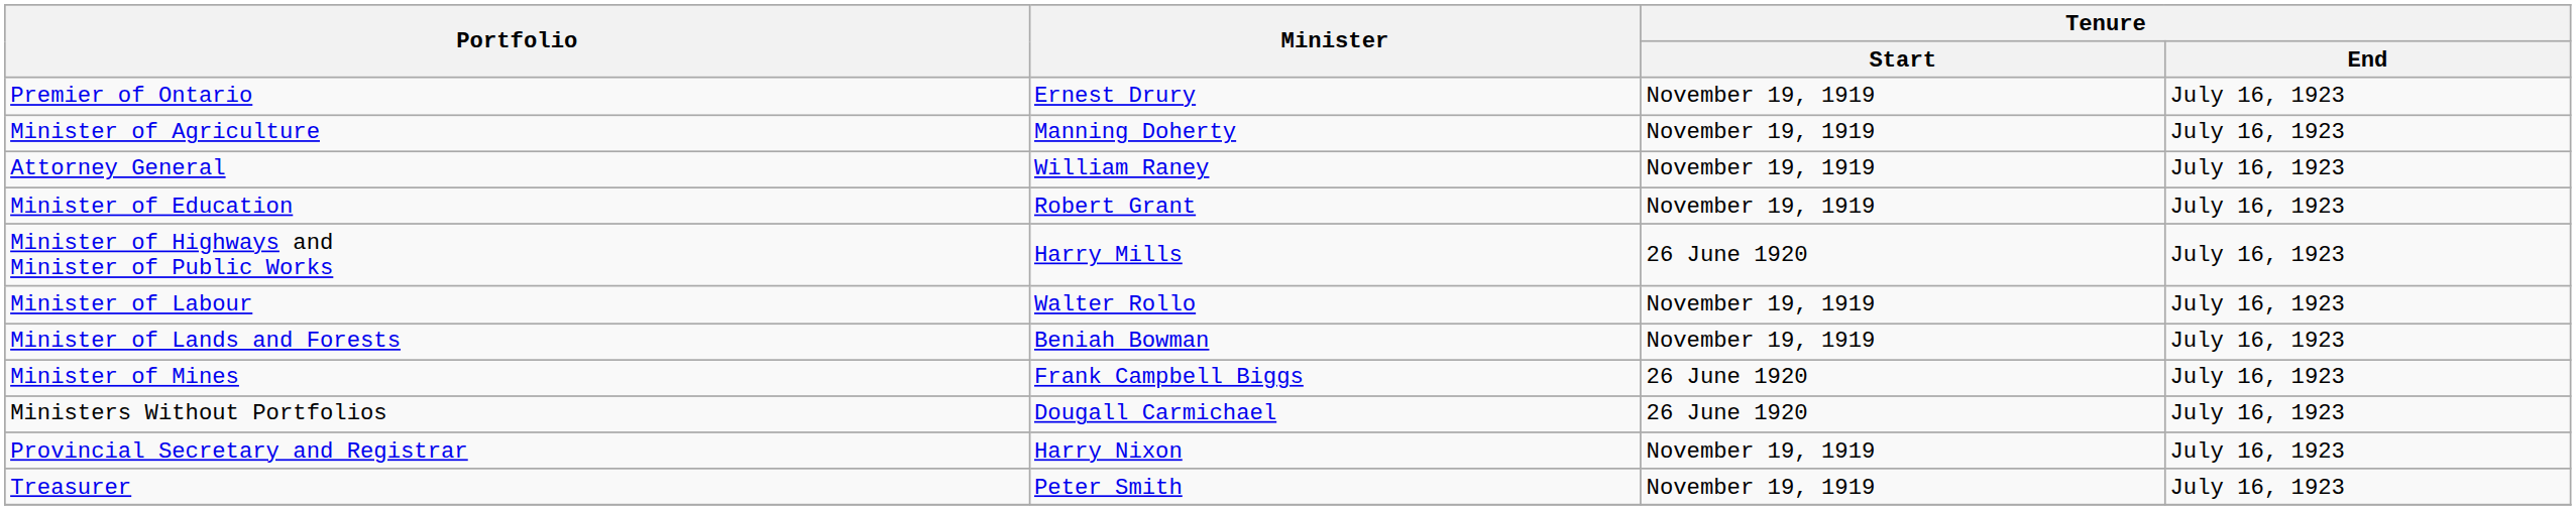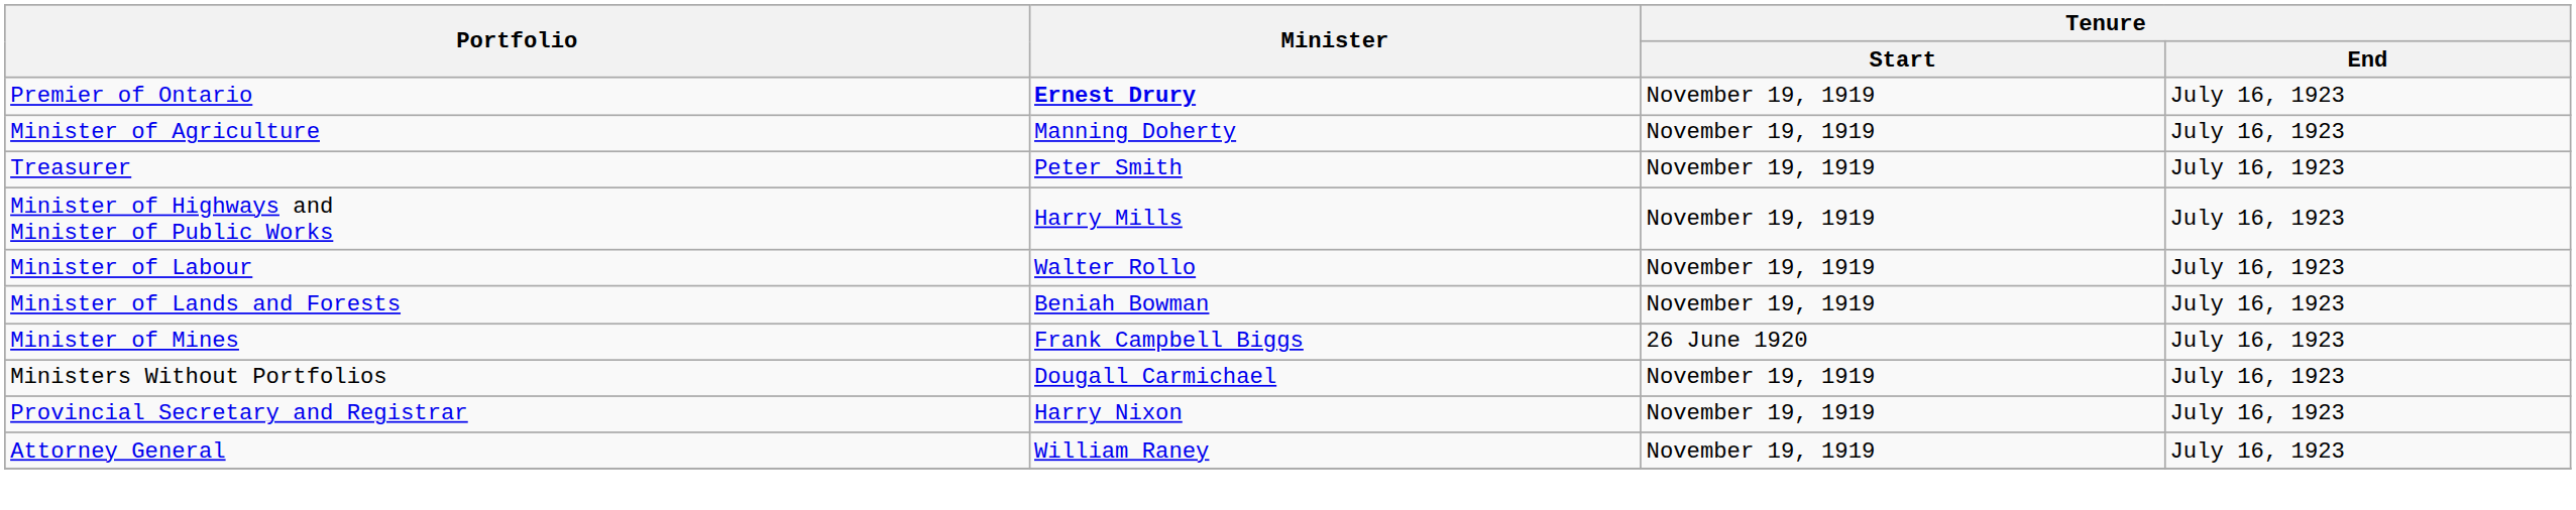Premier of Ontario | Minister: normal -> bold
rows swapped: Attorney General <-> Treasurer
- row: Minister of Education | Robert Grant | November 19, 1919 | July 16, 1923
Minister of Highways and Minister of Public Works | Tenure / Start: 26 June 1920 -> November 19, 1919
Ministers Without Portfolios | Tenure / Start: 26 June 1920 -> November 19, 1919
